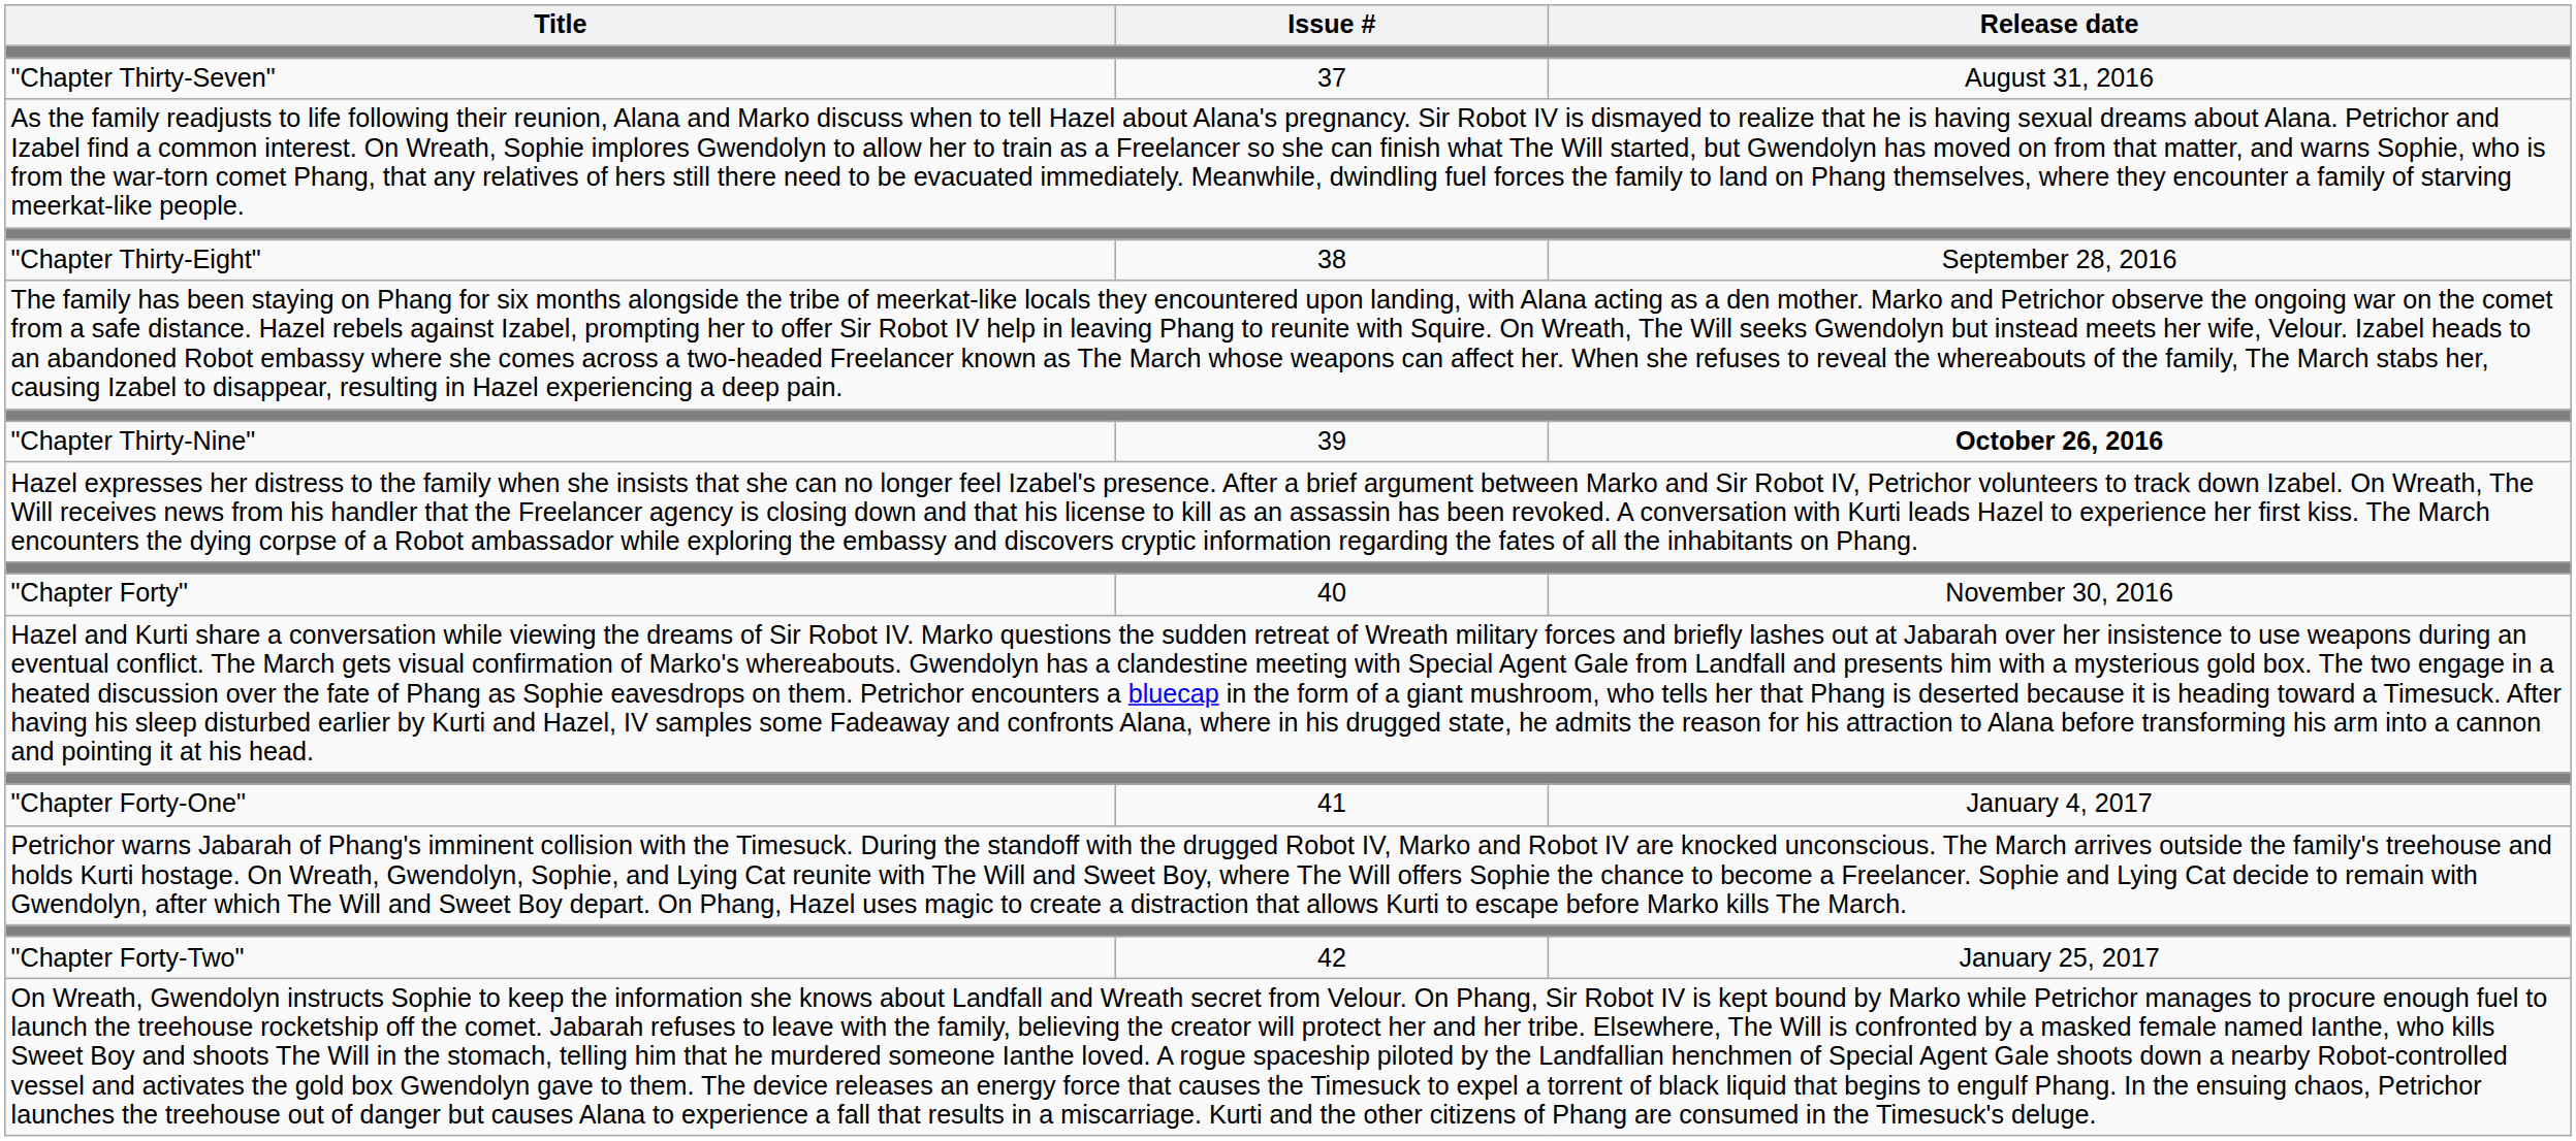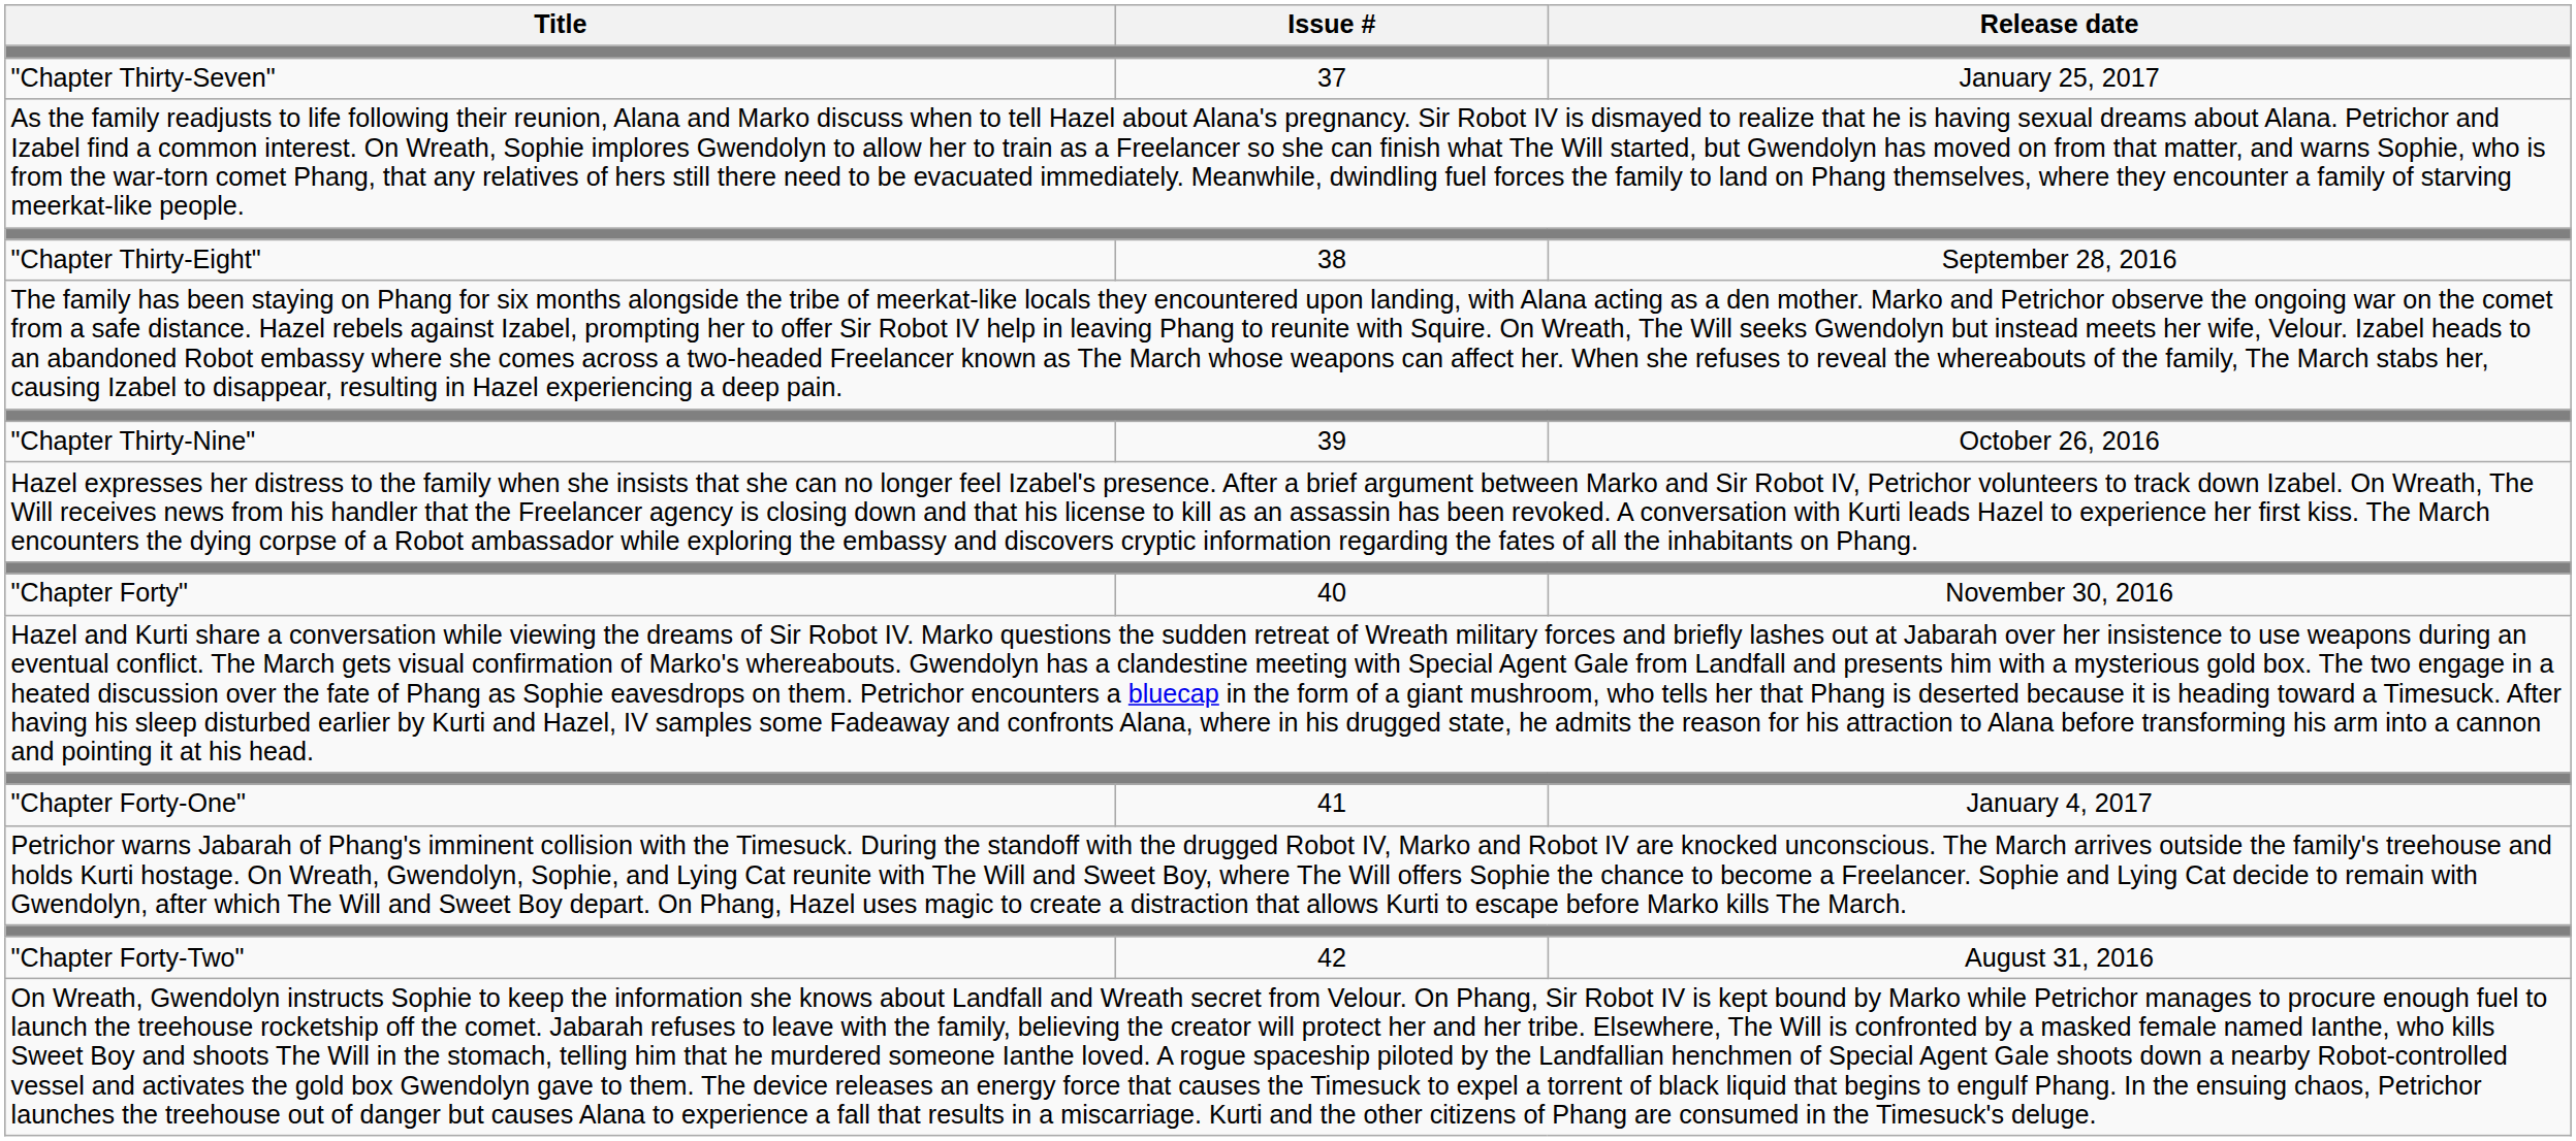"Chapter Thirty-Seven" | Release date: August 31, 2016 -> January 25, 2017
"Chapter Thirty-Nine" | Release date: bold -> normal
"Chapter Forty-Two" | Release date: January 25, 2017 -> August 31, 2016
